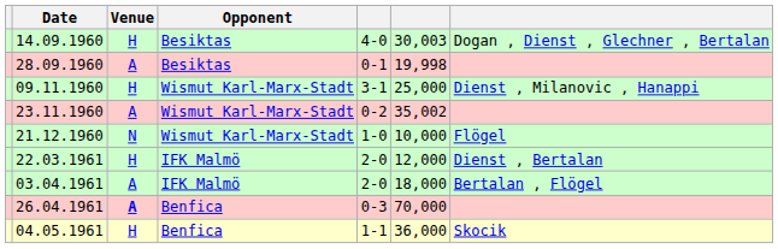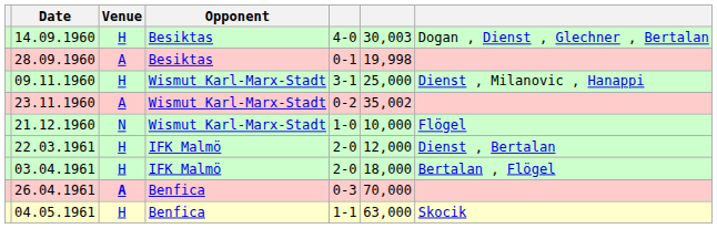03.04.1961 | Venue: A -> H
04.05.1961 | column 6: 36,000 -> 63,000
